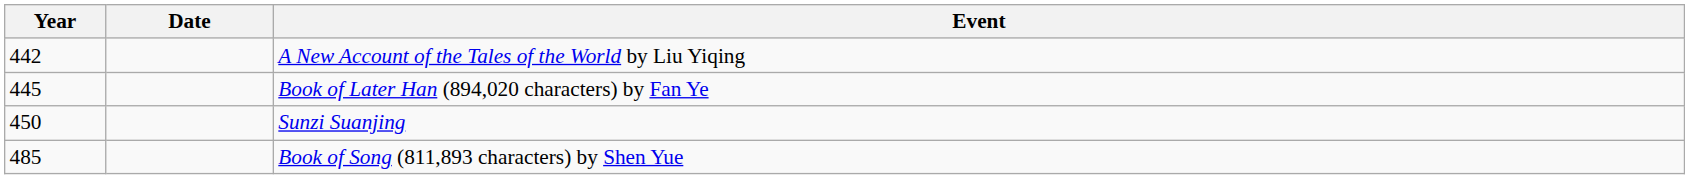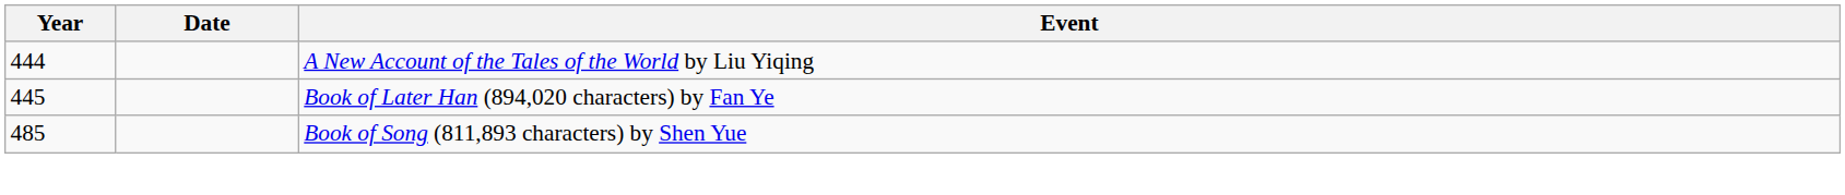A New Account of the Tales of the World by Liu Yiqing | Year: 442 -> 444
- row: 450 | Sunzi Suanjing
